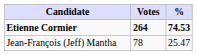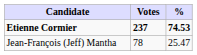Etienne Cormier | Votes: 264 -> 237
